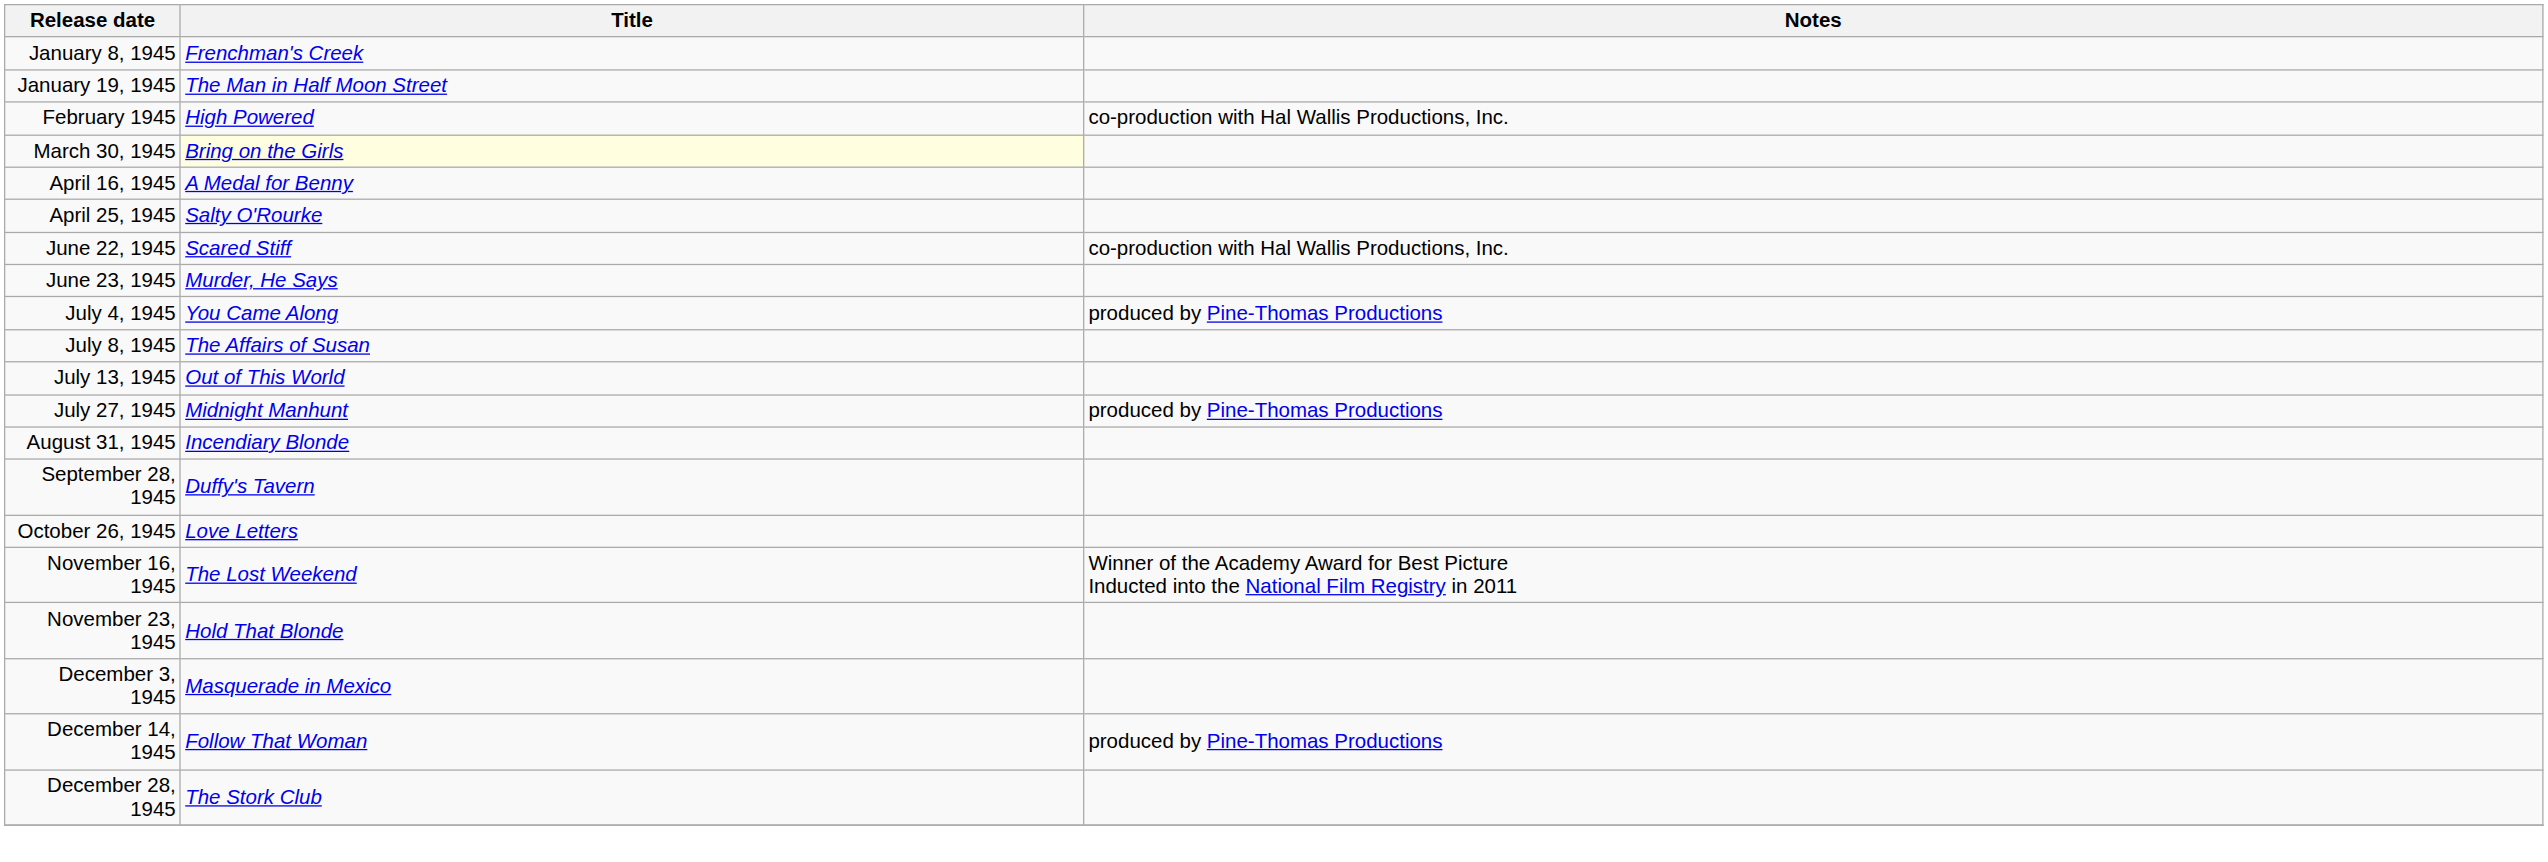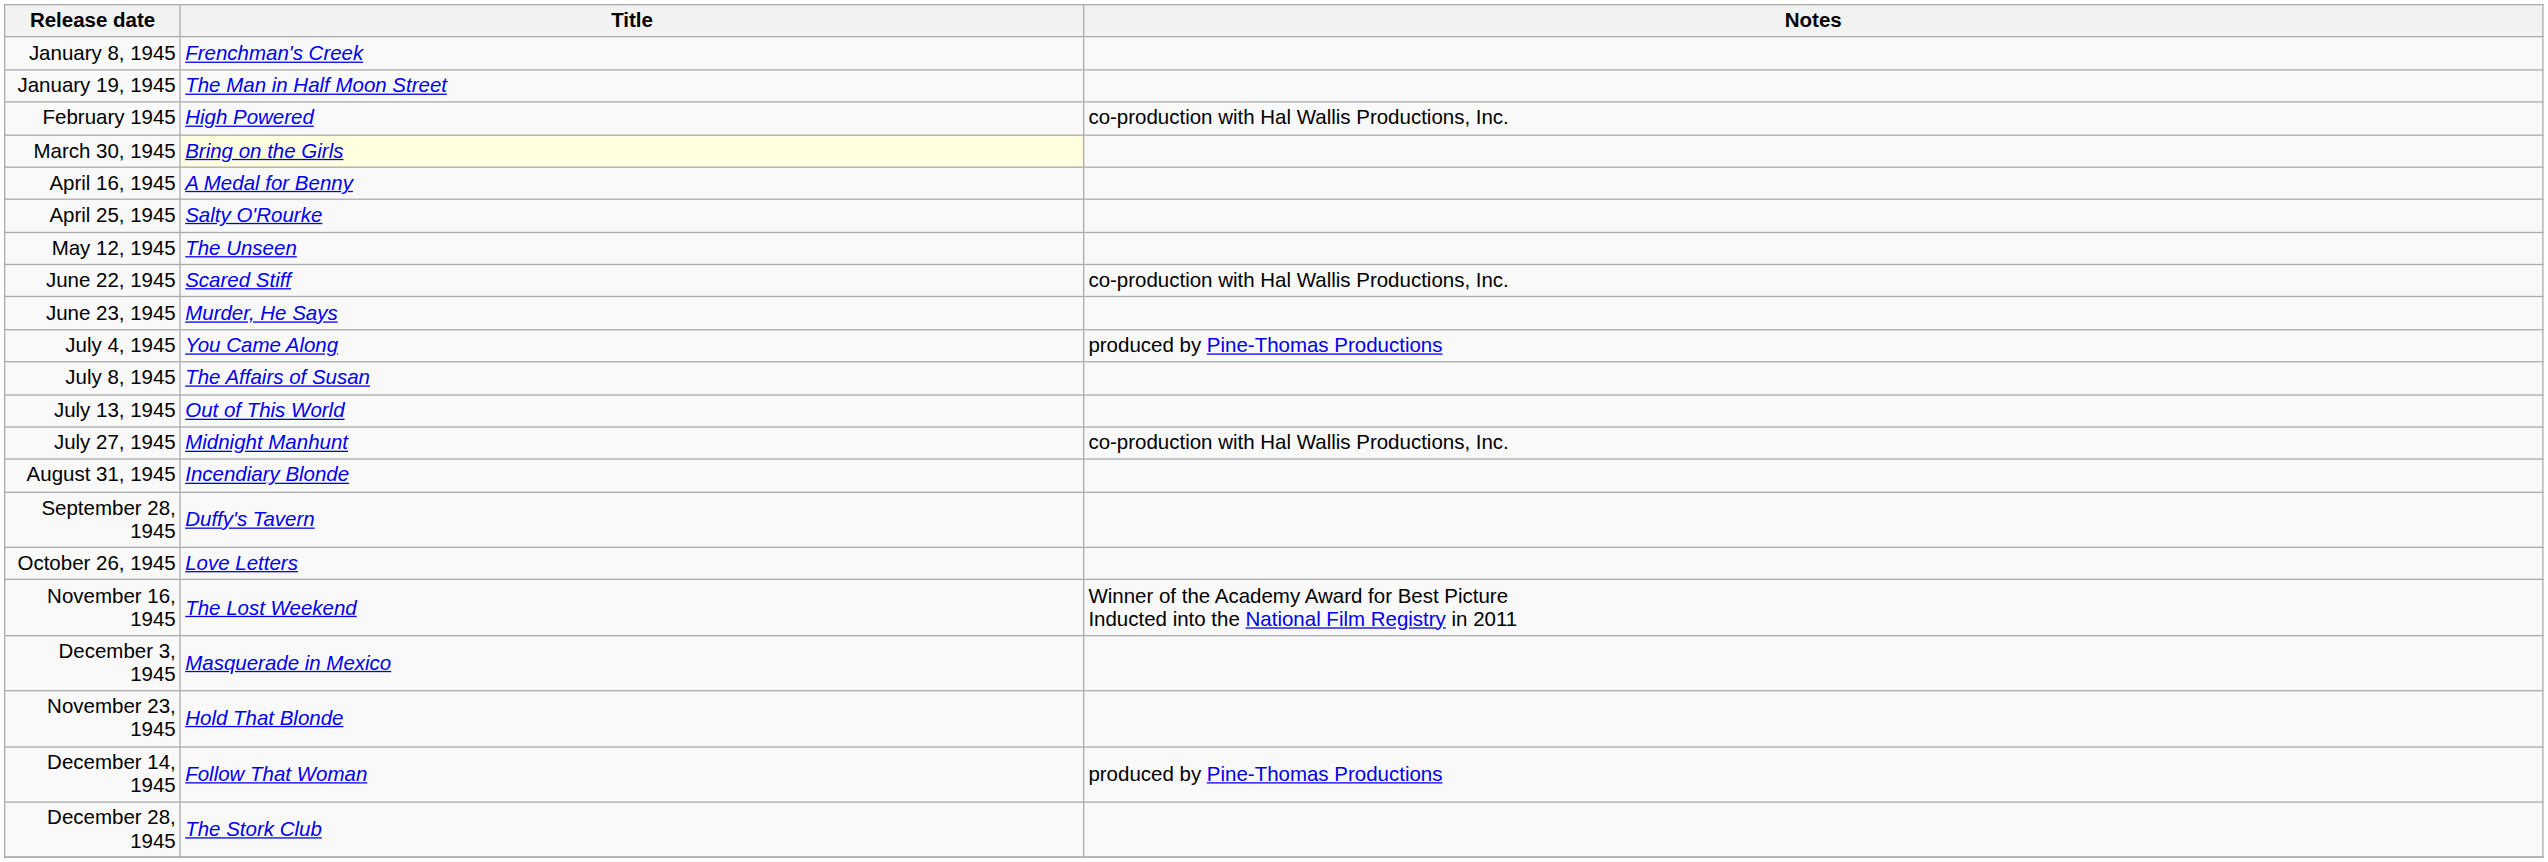+ row: May 12, 1945 | The Unseen
July 27, 1945 | Notes: produced by Pine-Thomas Productions -> co-production with Hal Wallis Productions, Inc.
rows swapped: November 23, 1945 <-> December 3, 1945
